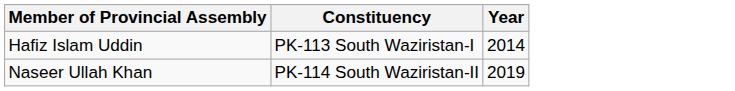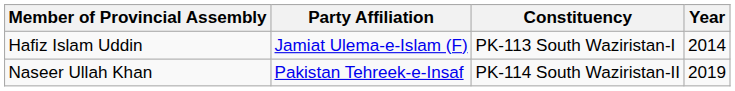+ column: Party Affiliation | Jamiat Ulema-e-Islam (F) | Pakistan Tehreek-e-Insaf
